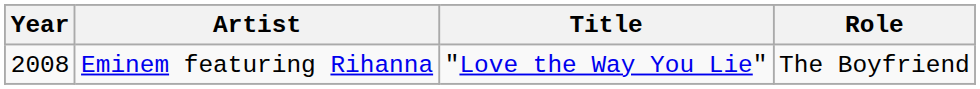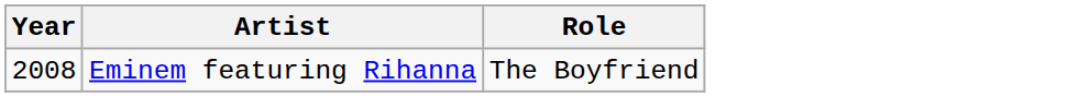- column: Title | "Love the Way You Lie"
